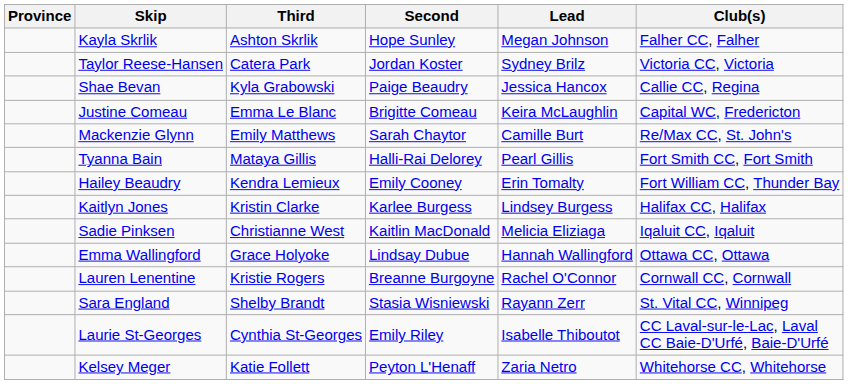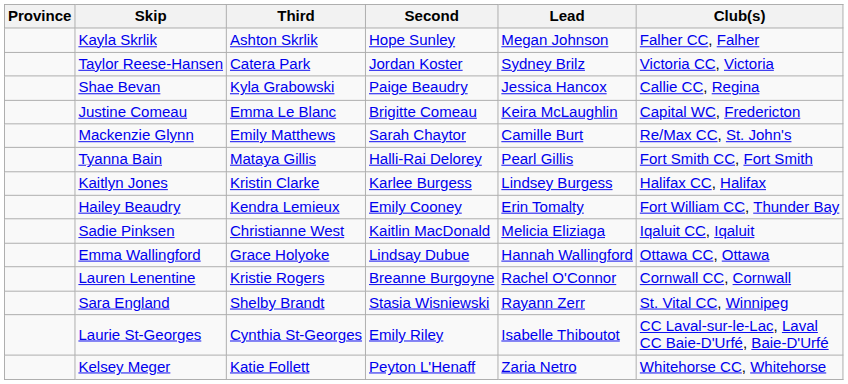rows swapped: Hailey Beaudry <-> Kaitlyn Jones
